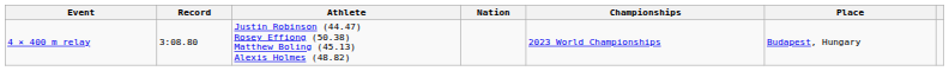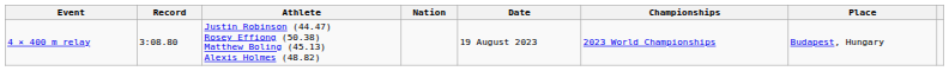+ column: Date | 19 August 2023
